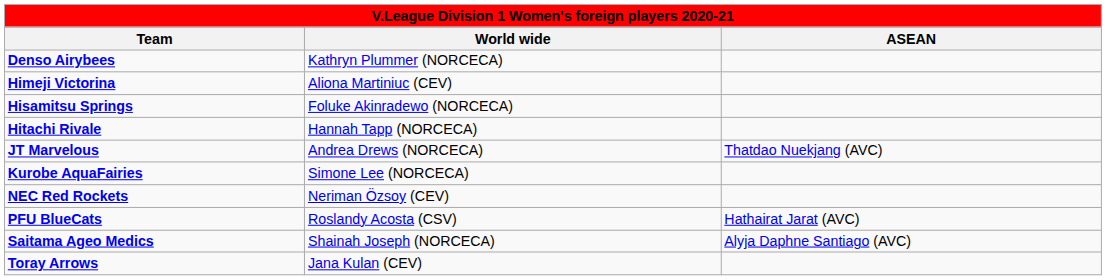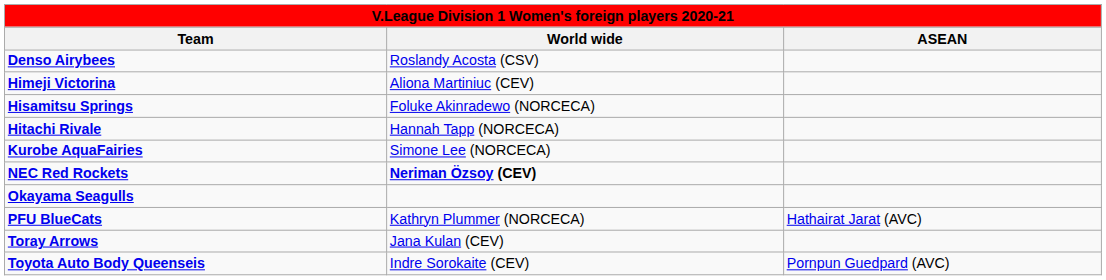Denso Airybees | World wide: Kathryn Plummer (NORCECA) -> Roslandy Acosta (CSV)
- row: JT Marvelous | Andrea Drews (NORCECA) | Thatdao Nuekjang (AVC)
NEC Red Rockets | World wide: normal -> bold
+ row: Okayama Seagulls
PFU BlueCats | World wide: Roslandy Acosta (CSV) -> Kathryn Plummer (NORCECA)
- row: Saitama Ageo Medics | Shainah Joseph (NORCECA) | Alyja Daphne Santiago (AVC)
+ row: Toyota Auto Body Queenseis | Indre Sorokaite (CEV) | Pornpun Guedpard (AVC)
